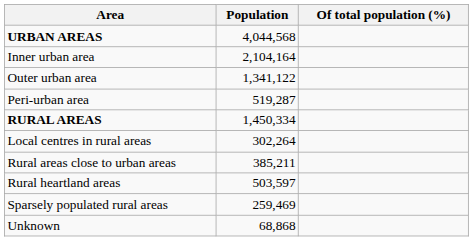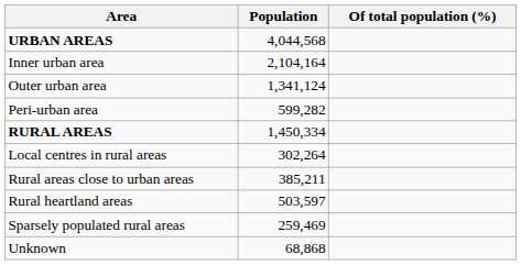Outer urban area | Population: 1,341,122 -> 1,341,124
Peri-urban area | Population: 519,287 -> 599,282
